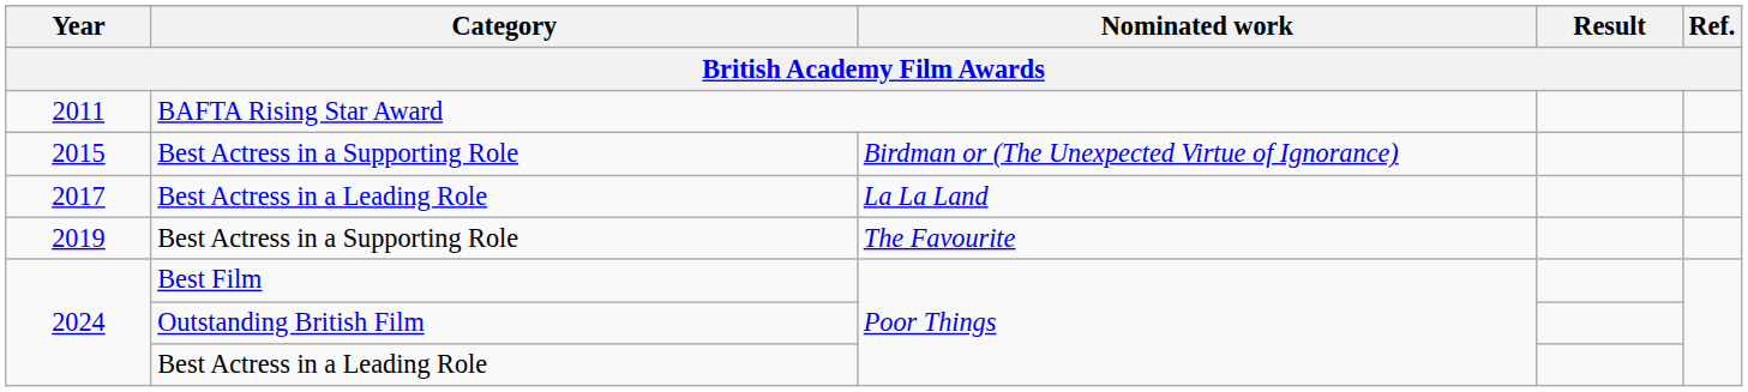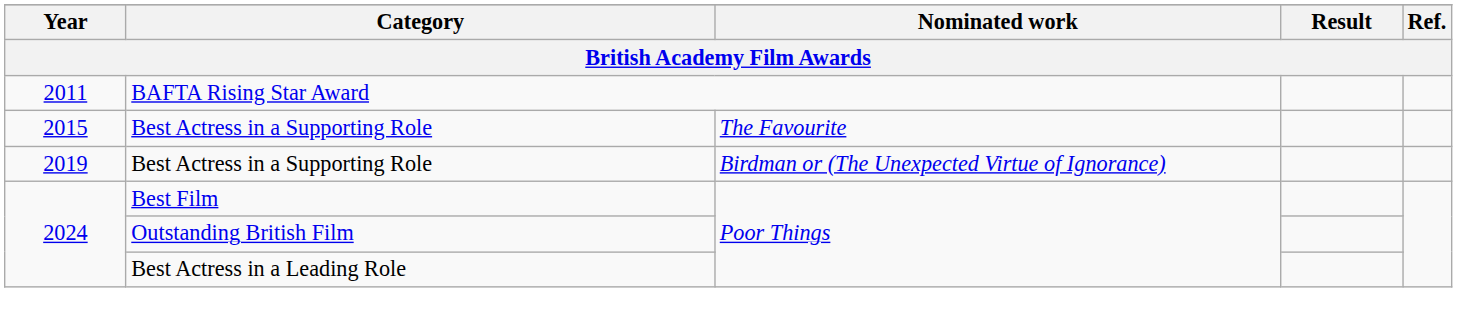2015 | Nominated work: Birdman or (The Unexpected Virtue of Ignorance) -> The Favourite
- row: 2017 | Best Actress in a Leading Role | La La Land
2019 | Nominated work: The Favourite -> Birdman or (The Unexpected Virtue of Ignorance)
